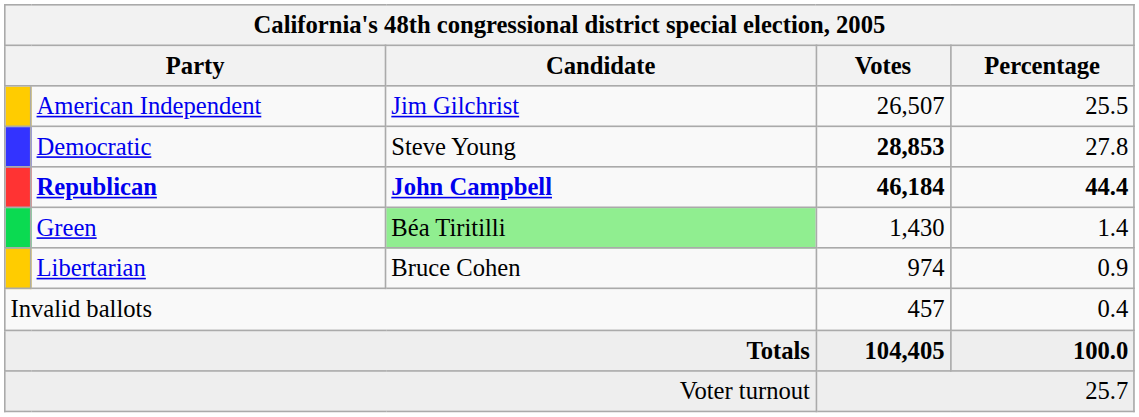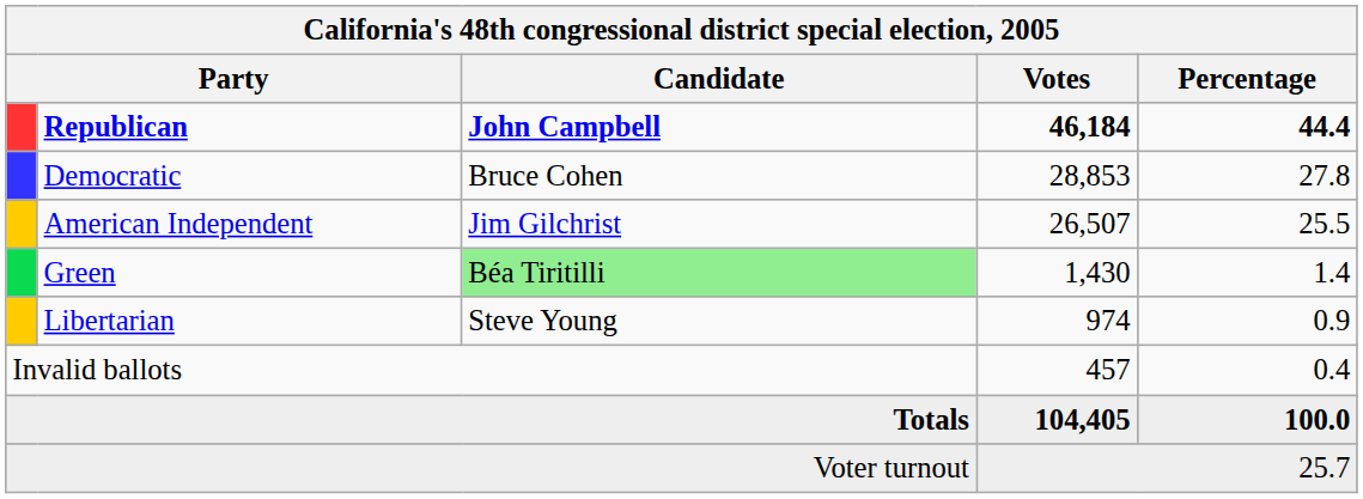rows swapped: Republican <-> American Independent
Democratic | Candidate: Steve Young -> Bruce Cohen
Democratic | Votes: bold -> normal
Libertarian | Candidate: Bruce Cohen -> Steve Young
